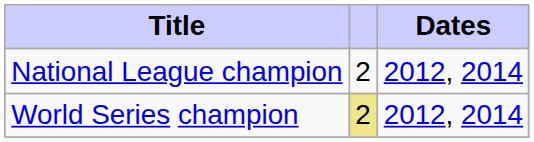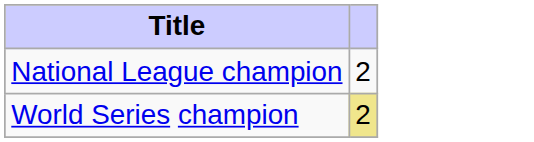- column: Dates | 2012, 2014 | 2012, 2014
